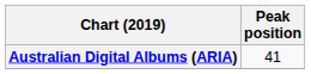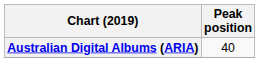Australian Digital Albums (ARIA) | Peak position: 41 -> 40
